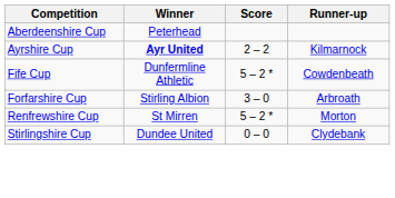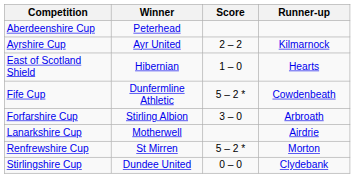Ayrshire Cup | Winner: bold -> normal
+ row: East of Scotland Shield | Hibernian | 1 – 0 | Hearts
+ row: Lanarkshire Cup | Motherwell | Airdrie
